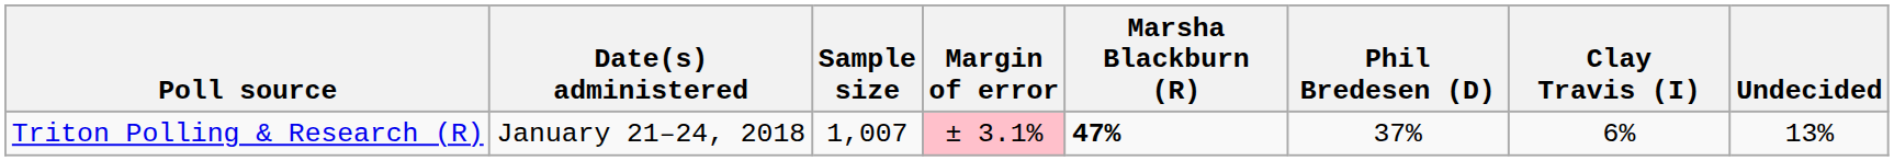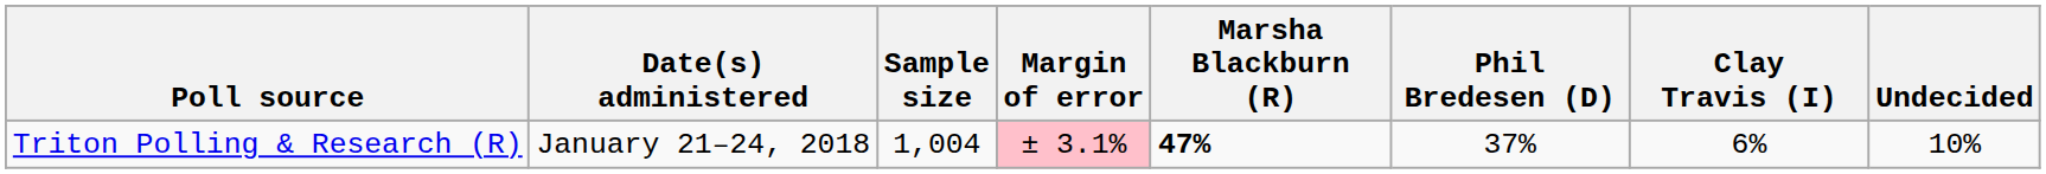Triton Polling & Research (R) | Sample size: 1,007 -> 1,004
Triton Polling & Research (R) | Undecided: 13% -> 10%
